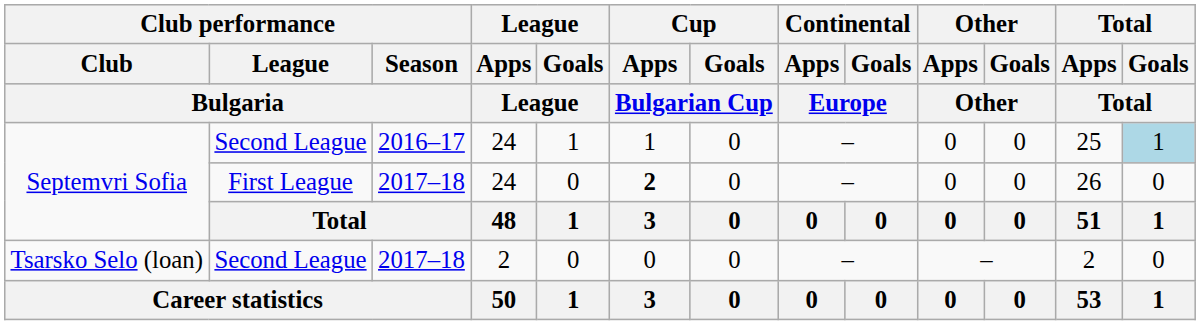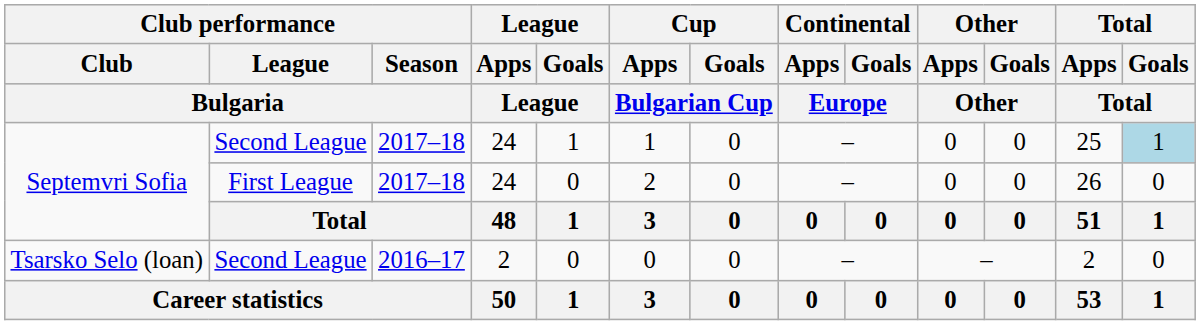Septemvri Sofia / Second League | Club performance / Season / Bulgaria: 2016–17 -> 2017–18
Septemvri Sofia / First League | Cup / Apps / Bulgarian Cup: bold -> normal
Tsarsko Selo (loan) | Club performance / Season / Bulgaria: 2017–18 -> 2016–17
